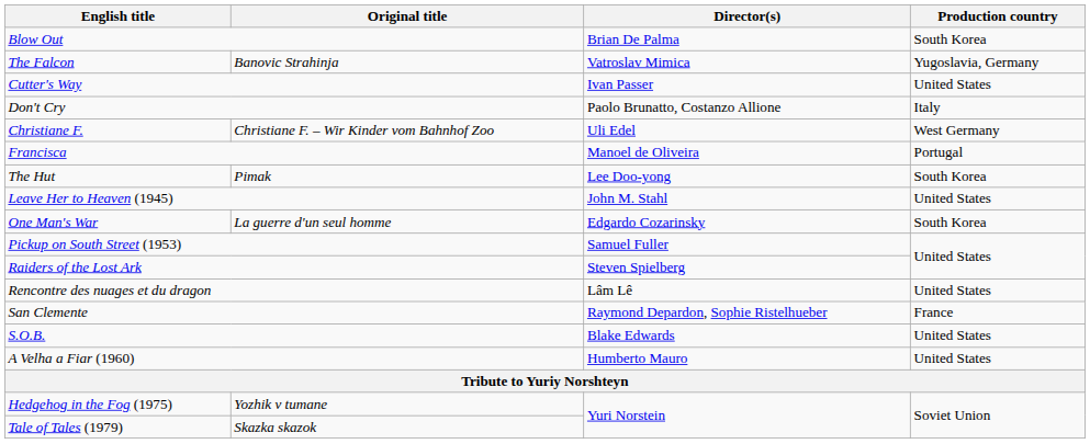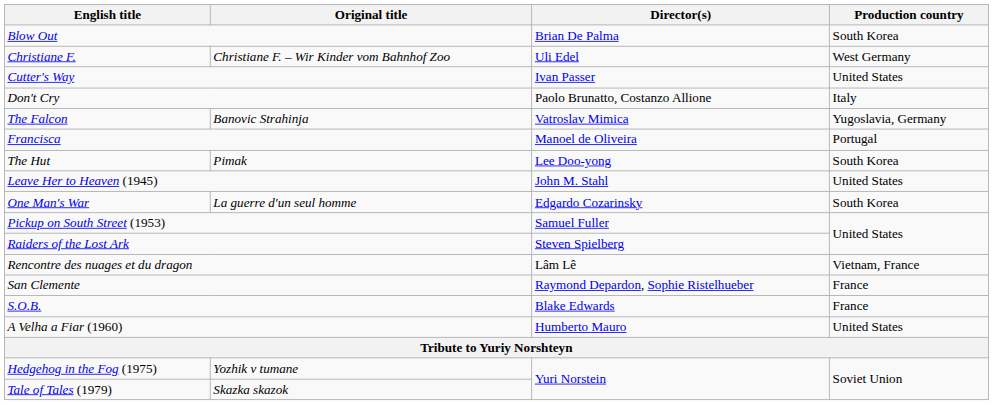rows swapped: Christiane F. <-> The Falcon
Rencontre des nuages et du dragon | Production country: United States -> Vietnam, France
S.O.B. | Production country: United States -> France
